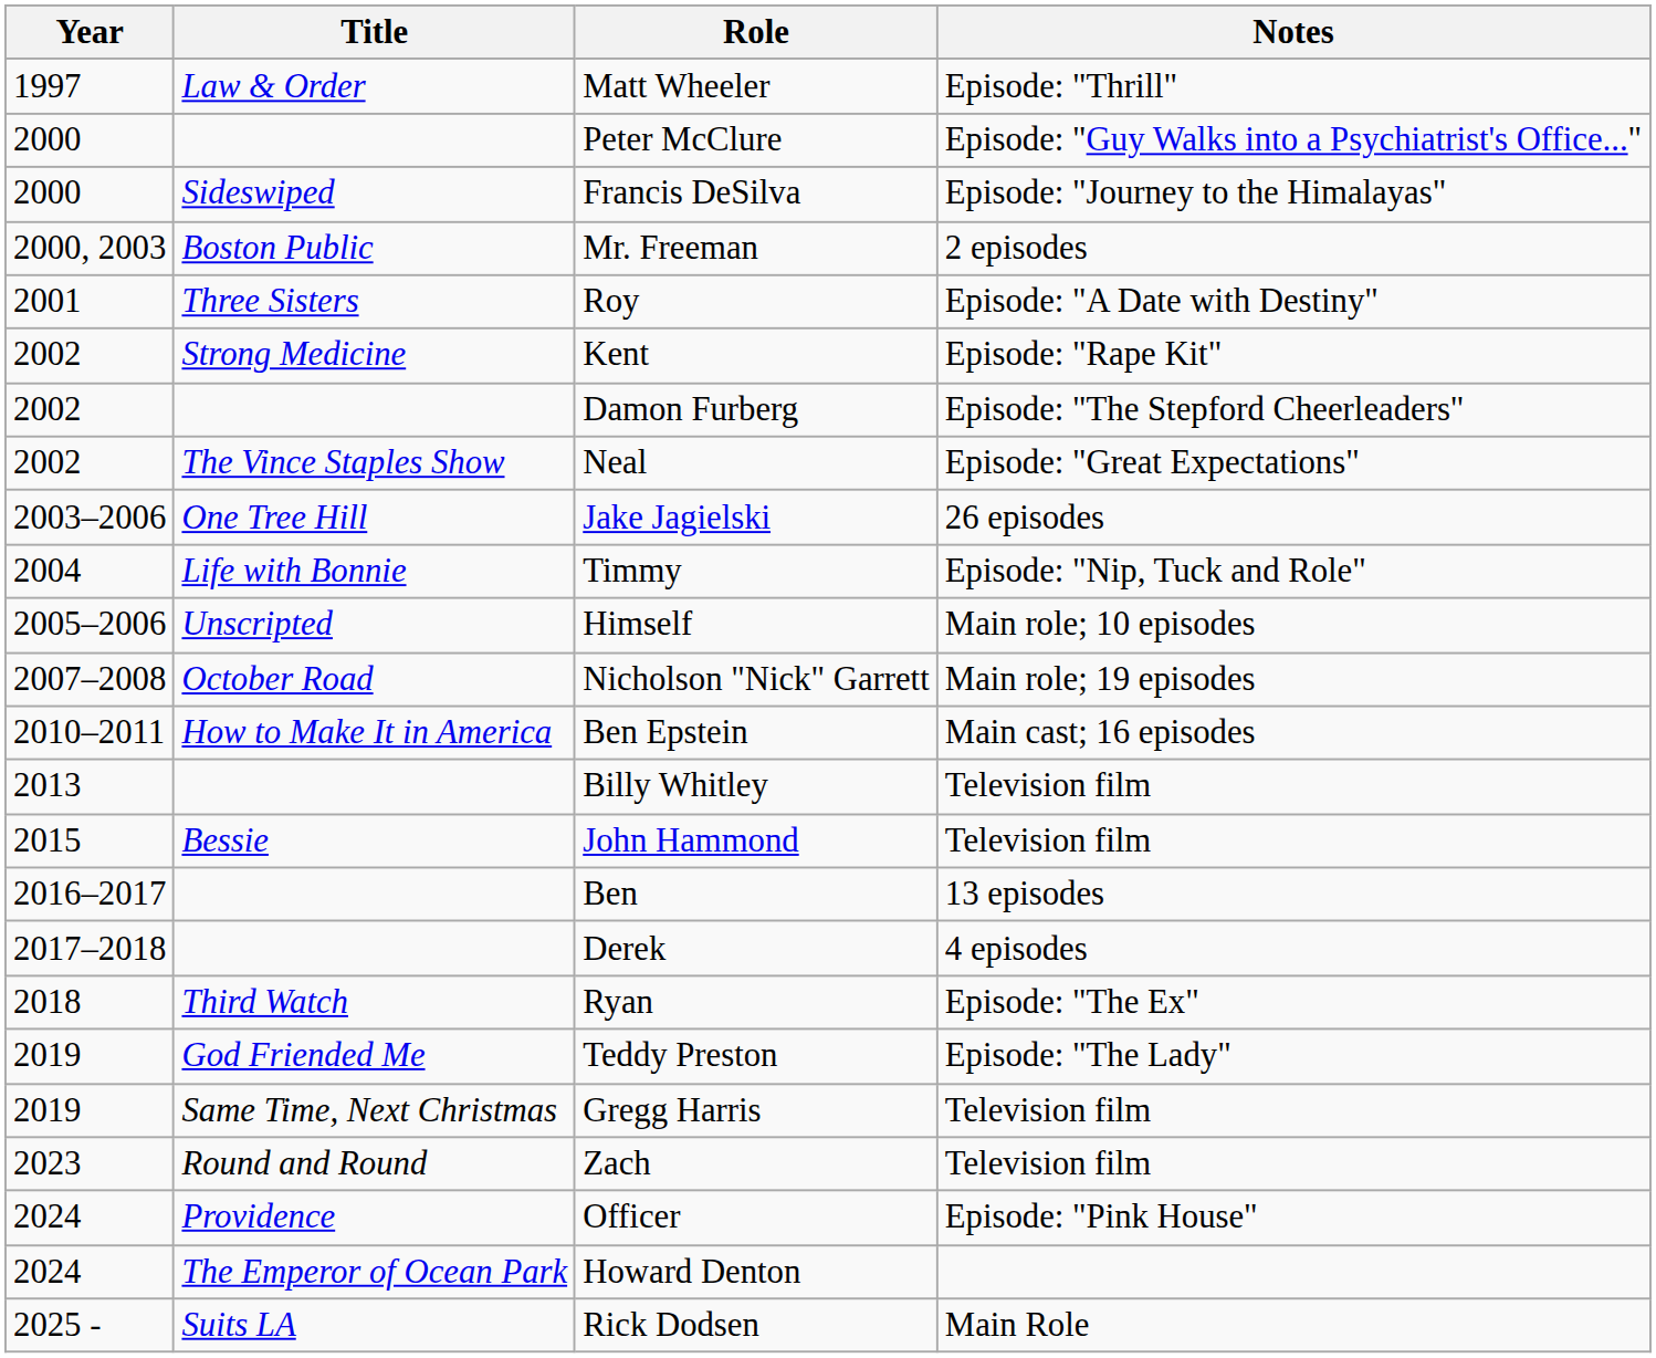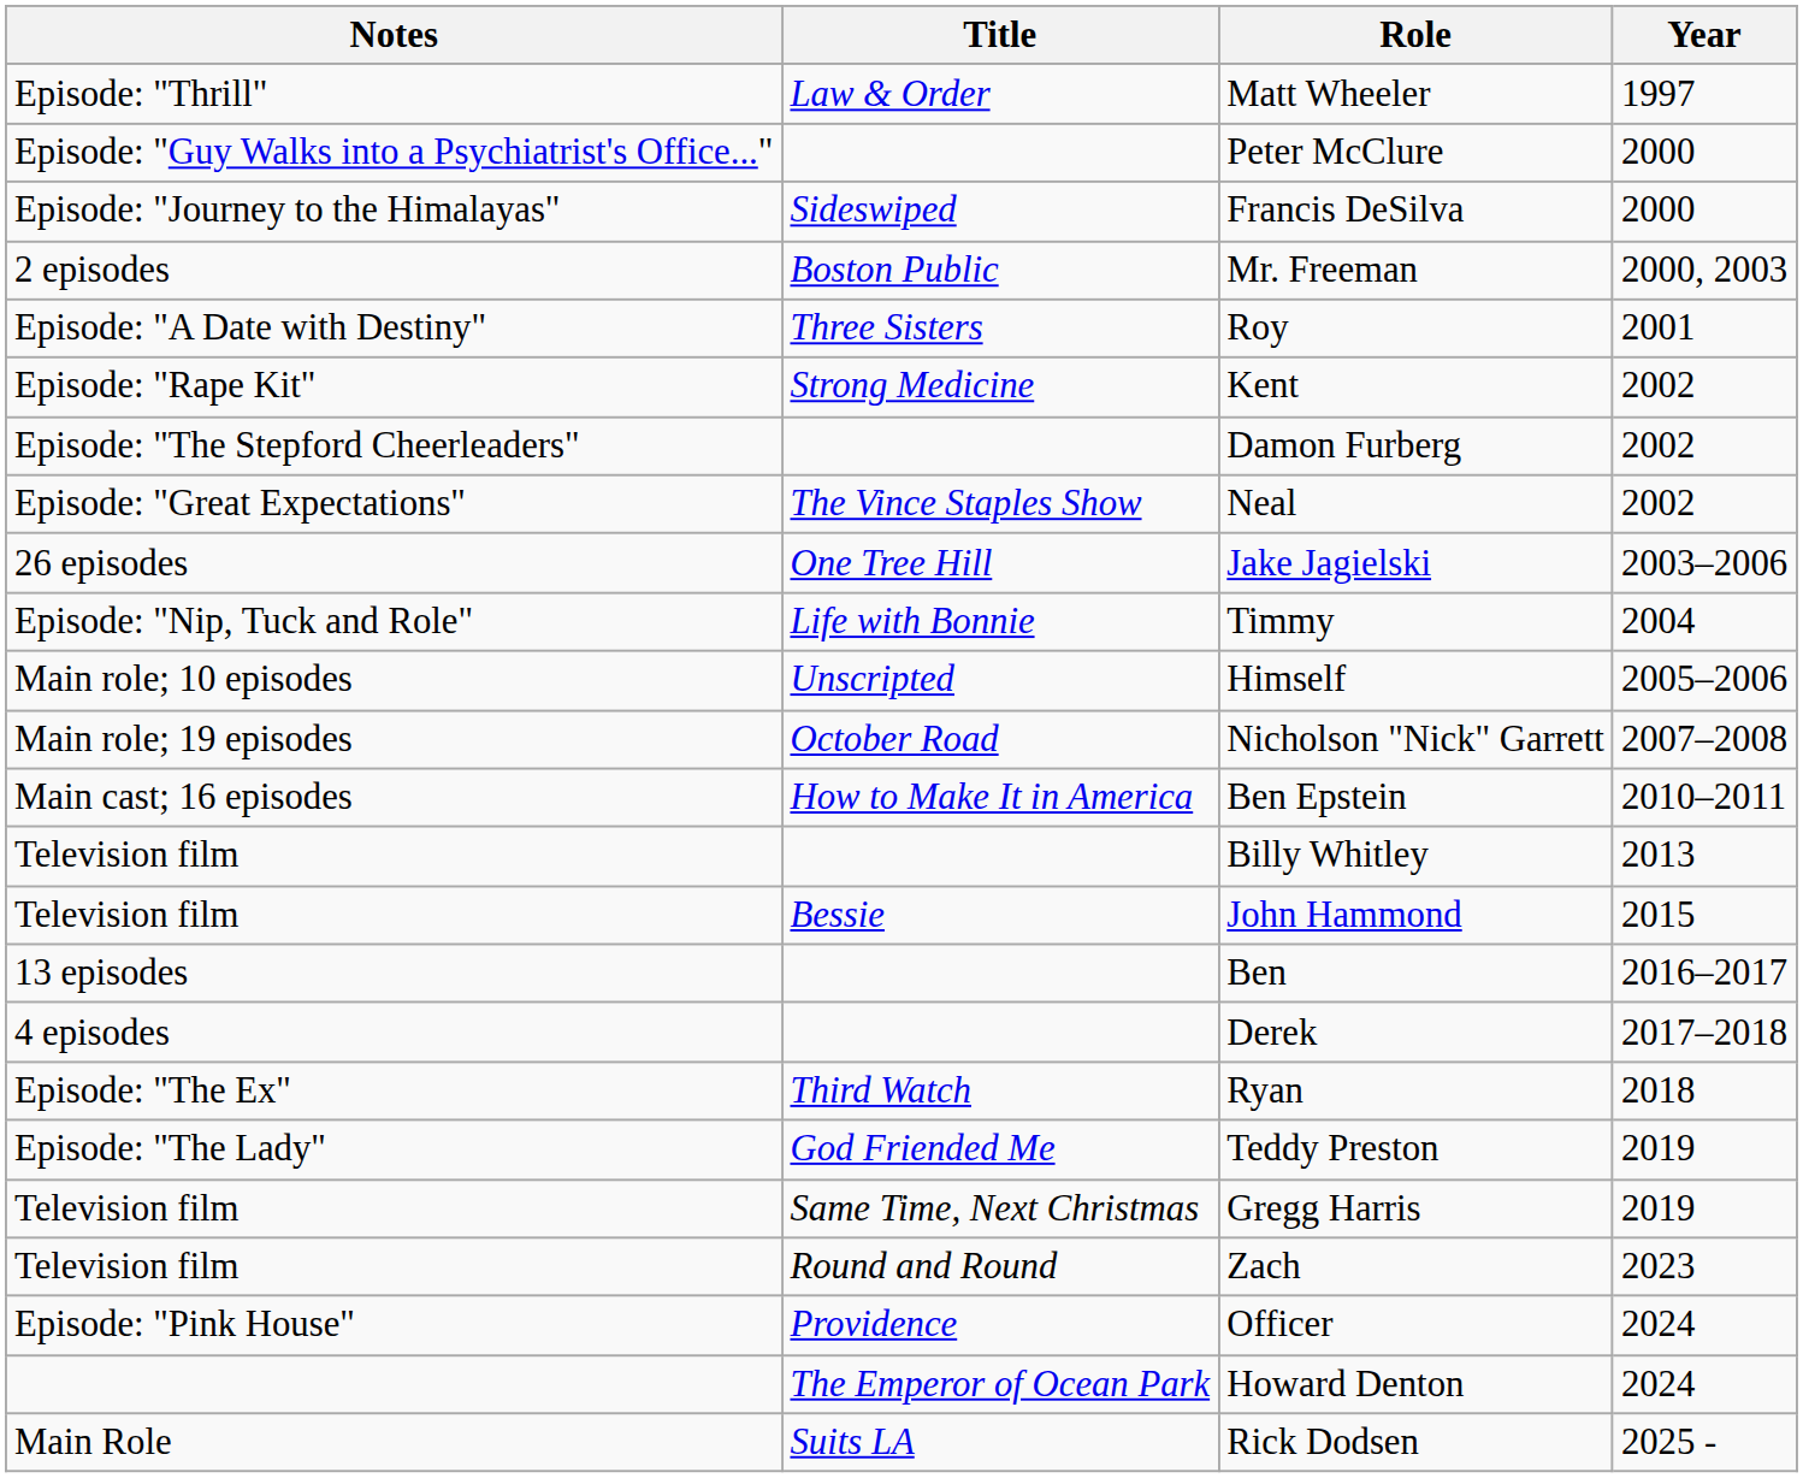columns swapped: Year <-> Notes
